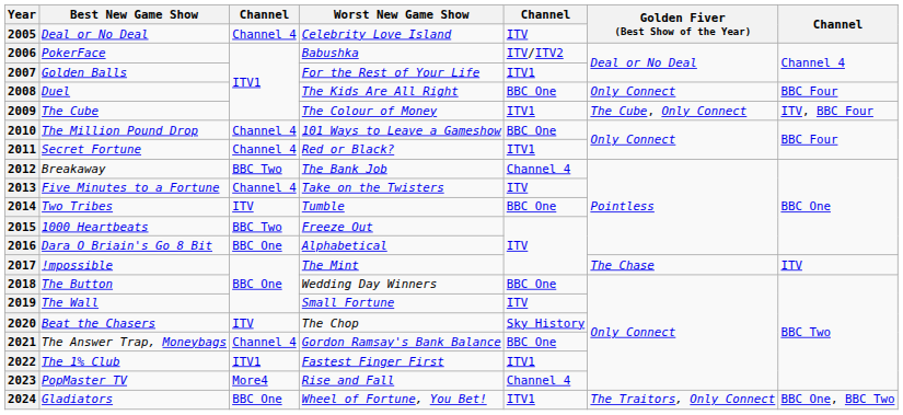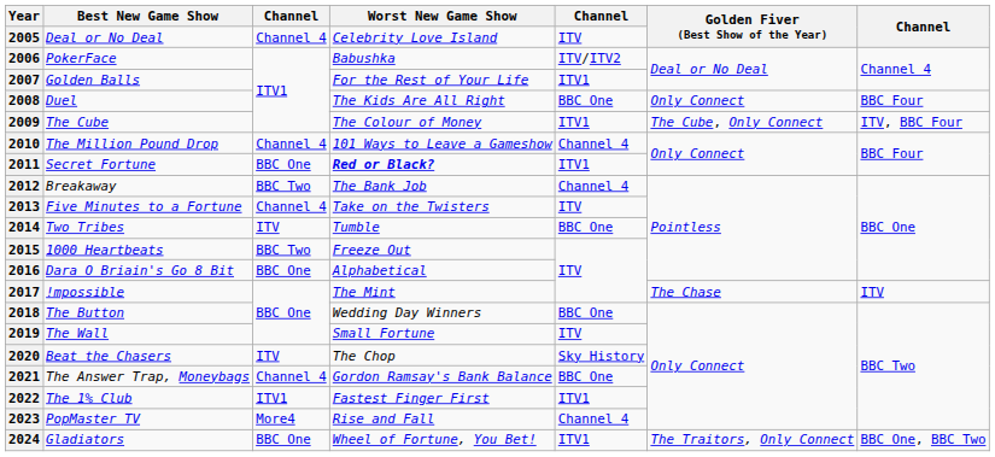2010 | column 5: BBC One -> Channel 4
2011 | column 3: Channel 4 -> BBC One
2011 | Worst New Game Show: normal -> bold
